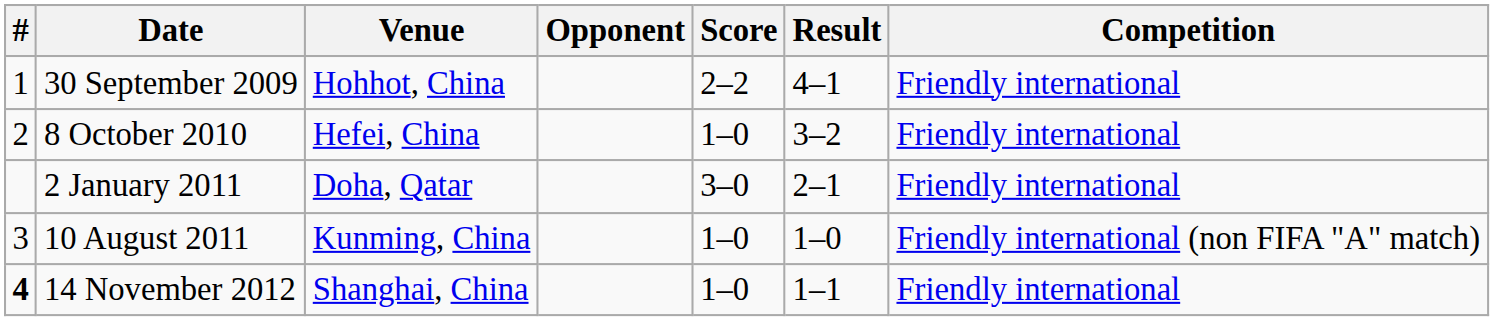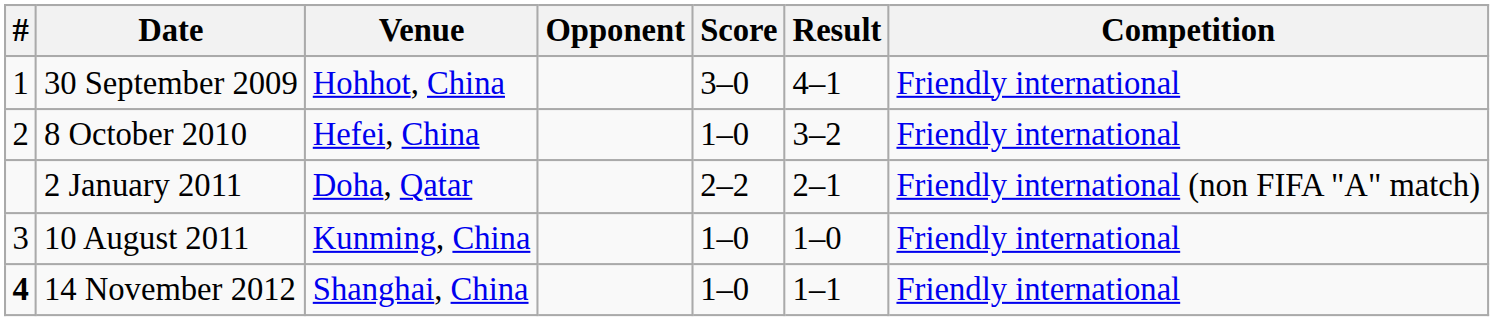30 September 2009 | Score: 2–2 -> 3–0
2 January 2011 | Score: 3–0 -> 2–2
2 January 2011 | Competition: Friendly international -> Friendly international (non FIFA "A" match)
10 August 2011 | Competition: Friendly international (non FIFA "A" match) -> Friendly international
